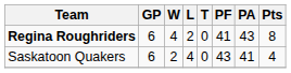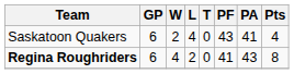rows swapped: Regina Roughriders <-> Saskatoon Quakers
